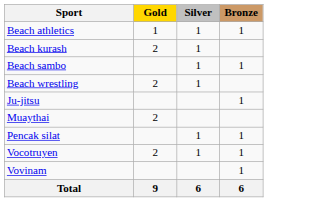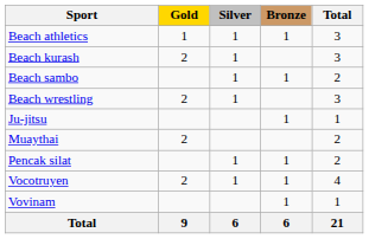+ column: Total | 3 | 3 | 2 | 3 | 1 | 2 | 2 | 4 | 1 | 21
